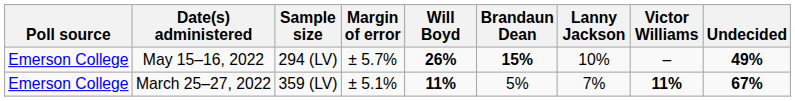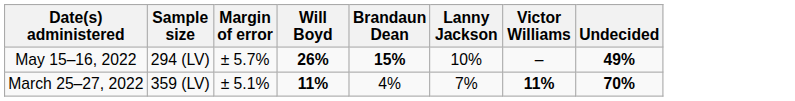- column: Poll source | Emerson College | Emerson College
March 25–27, 2022 | Brandaun Dean: 5% -> 4%
March 25–27, 2022 | Undecided: 67% -> 70%
